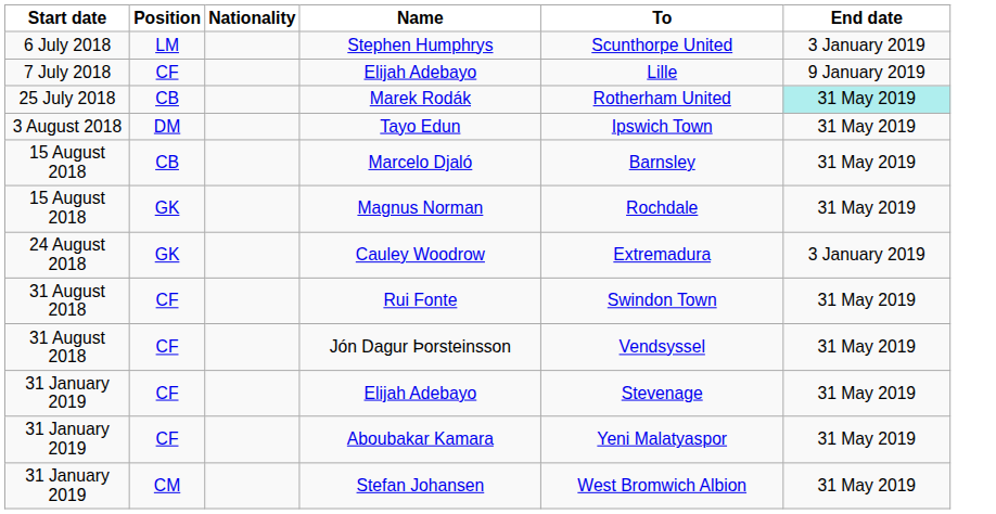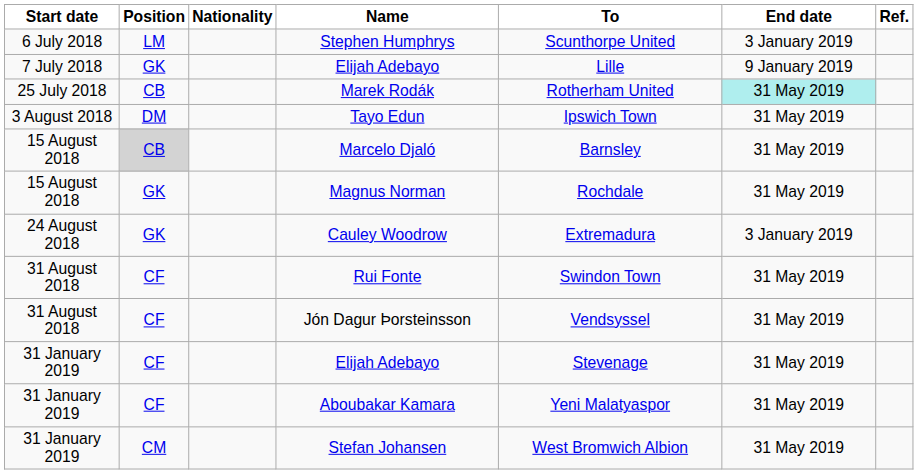+ column: Ref.
7 July 2018 / Elijah Adebayo | Position: CF -> GK
Marcelo Djaló | Position: no background -> lightgrey background
